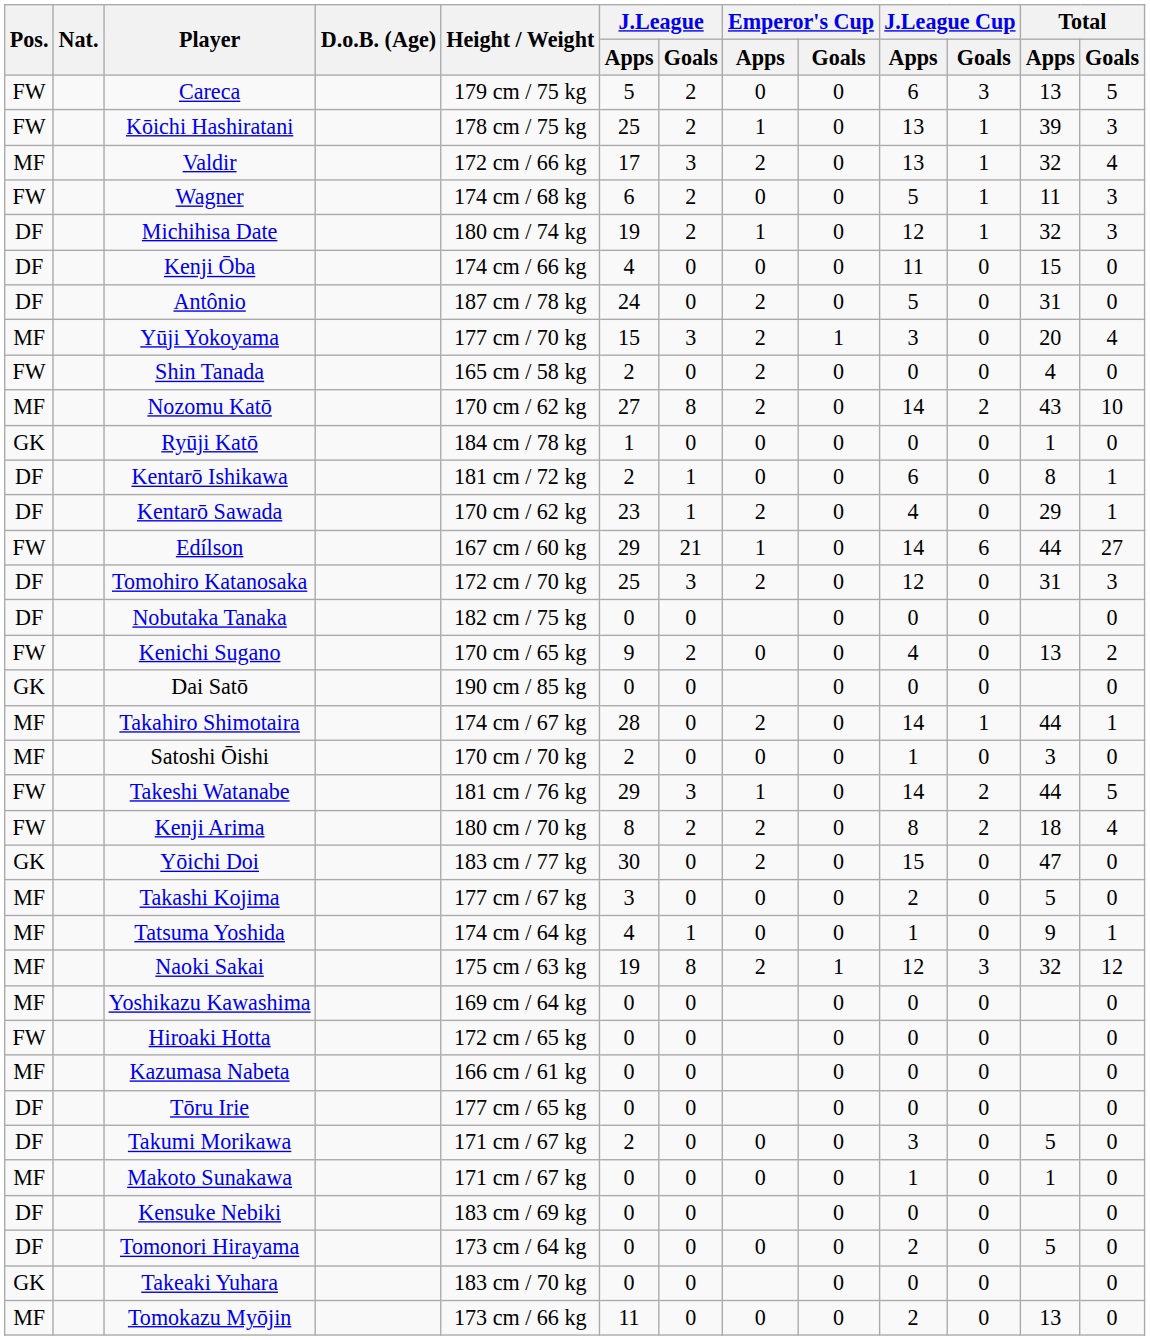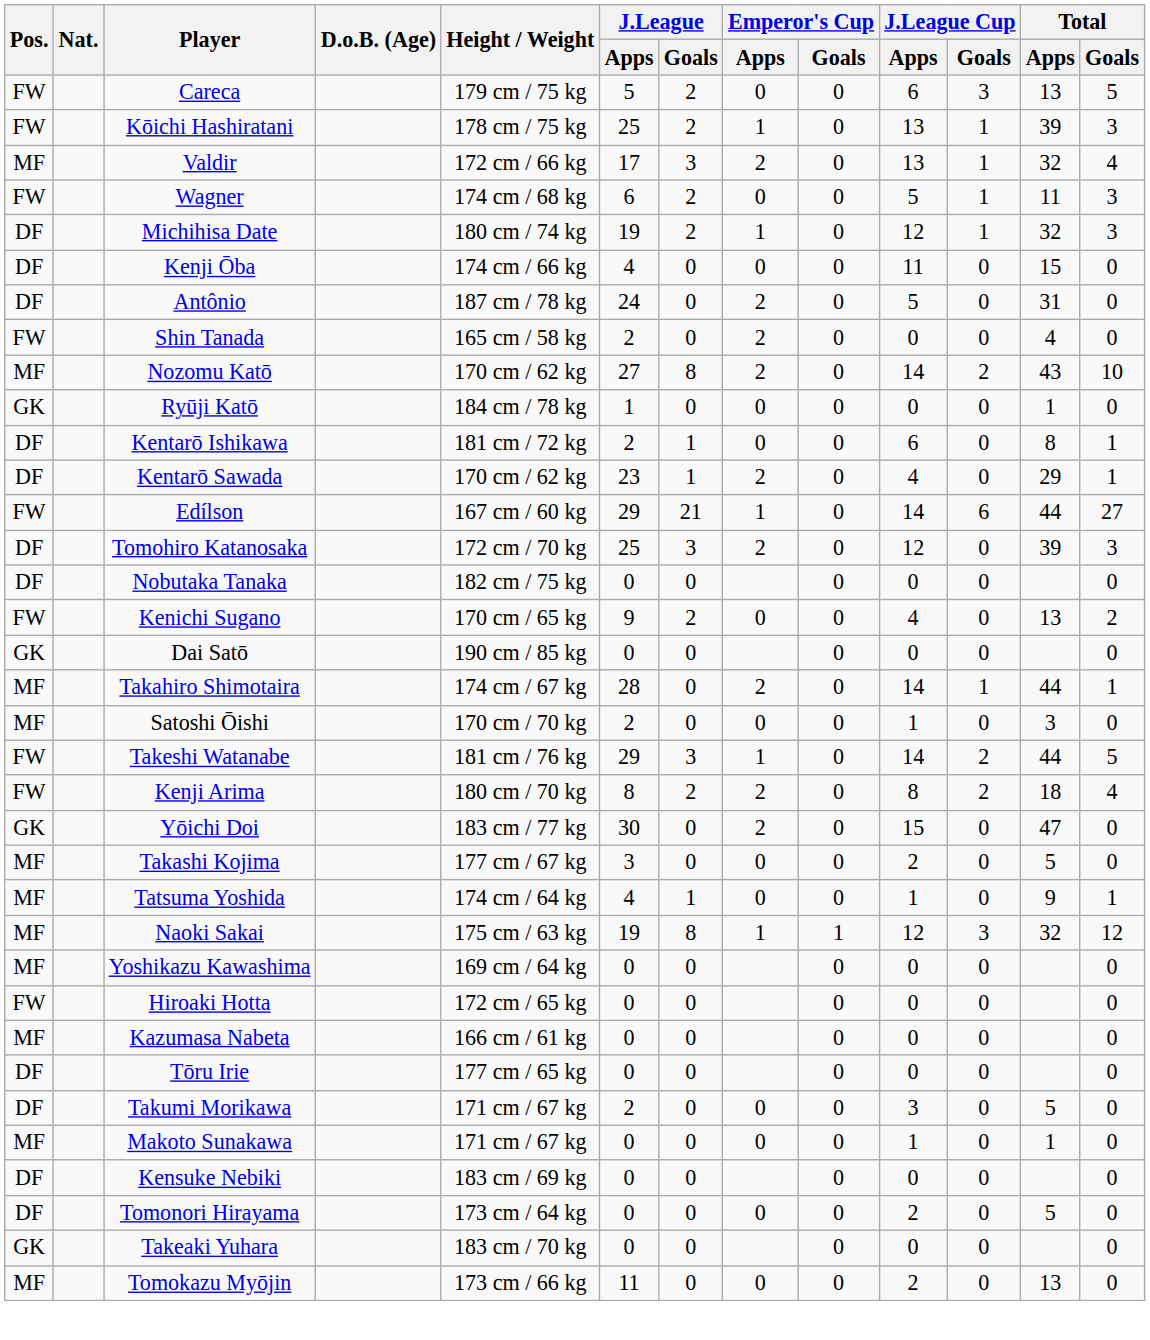- row: MF | Yūji Yokoyama | 177 cm / 70 kg | 15 | 3 | 2 | 1 | 3 | 0 | 20 | 4
Tomohiro Katanosaka | Total / Apps: 31 -> 39
Naoki Sakai | Emperor's Cup / Apps: 2 -> 1
